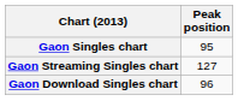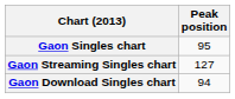Gaon Download Singles chart | Peak position: 96 -> 94
